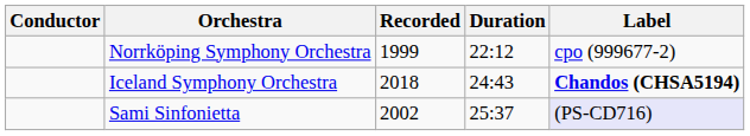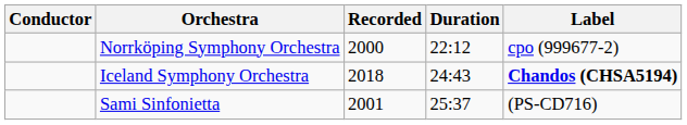Norrköping Symphony Orchestra | Recorded: 1999 -> 2000
Sami Sinfonietta | Recorded: 2002 -> 2001
Sami Sinfonietta | Label: lavender background -> no background
